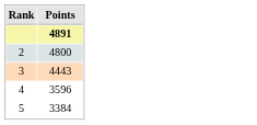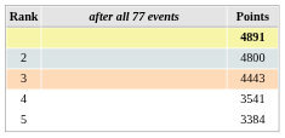+ column: after all 77 events
4 | Points: 3596 -> 3541
